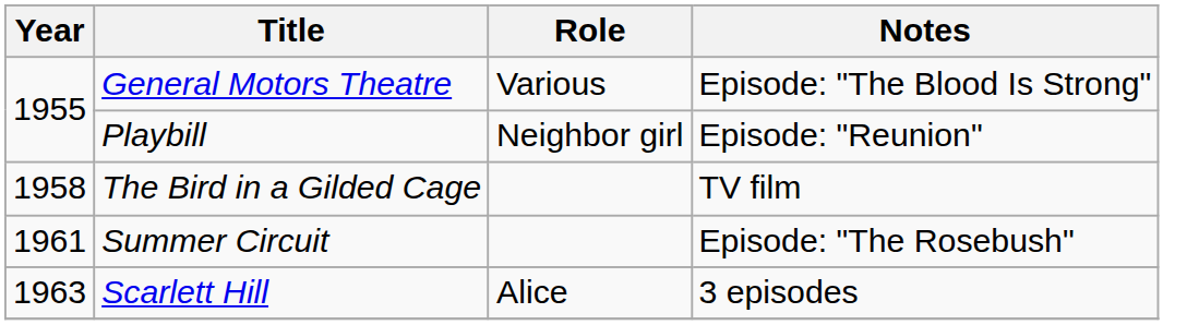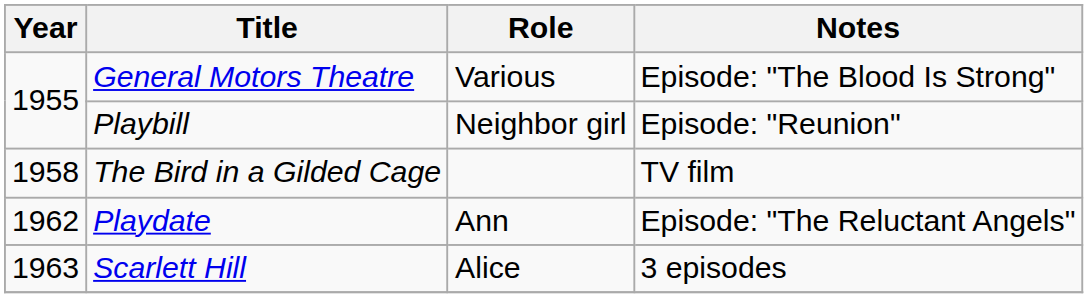- row: 1961 | Summer Circuit | Episode: "The Rosebush"
+ row: 1962 | Playdate | Ann | Episode: "The Reluctant Angels"
